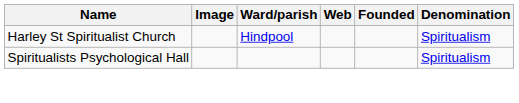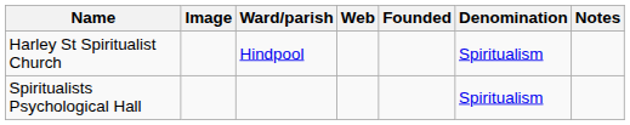+ column: Notes
